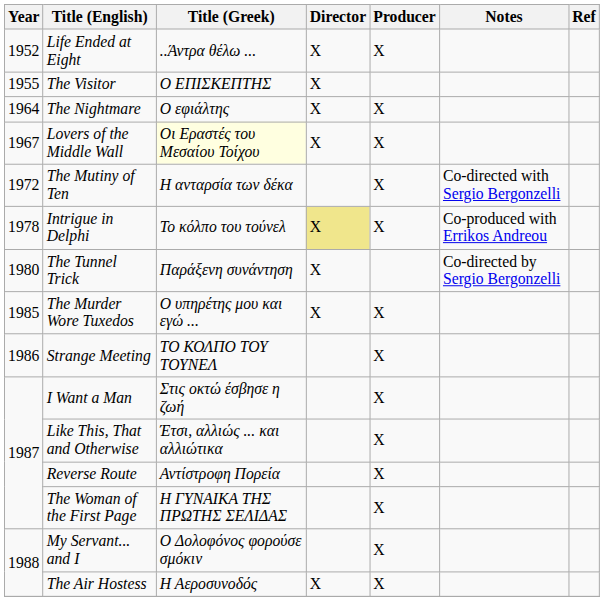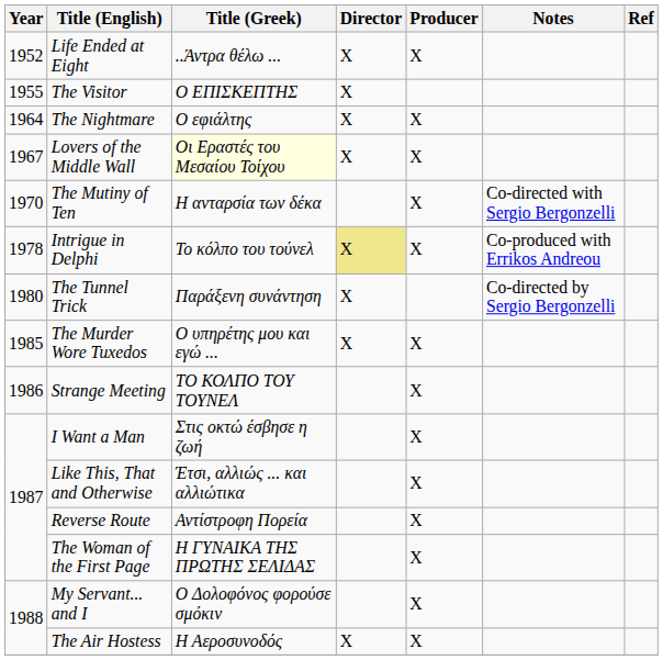The Mutiny of Ten | Year: 1972 -> 1970
